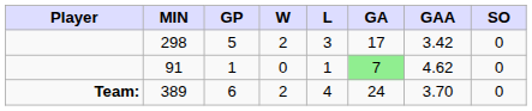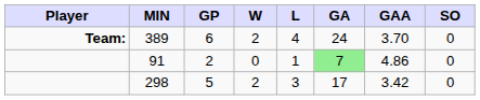rows swapped: 298 <-> 389
91 | GP: 1 -> 2
91 | GAA: 4.62 -> 4.86
